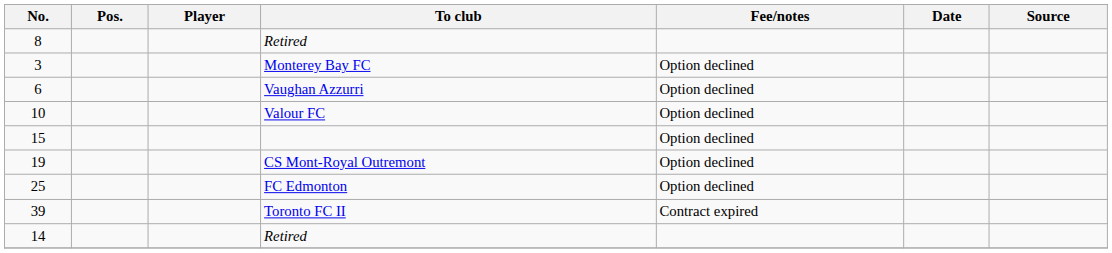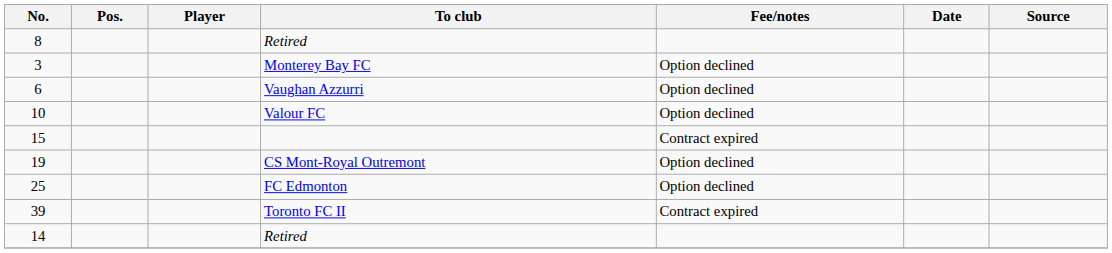15 | Fee/notes: Option declined -> Contract expired
